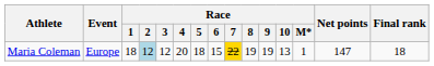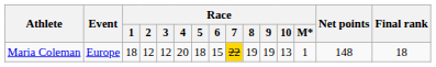Maria Coleman | Race / 2: lightblue background -> no background
Maria Coleman | Net points: 147 -> 148
